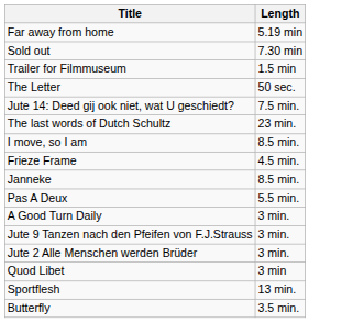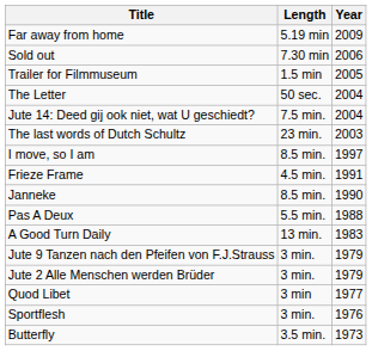+ column: Year | 2009 | 2006 | 2005 | 2004 | 2004 | 2003 | 1997 | 1991 | 1990 | 1988 | 1983 | 1979 | 1979 | 1977 | 1976 | 1973
A Good Turn Daily | Length: 3 min. -> 13 min.
Sportflesh | Length: 13 min. -> 3 min.
